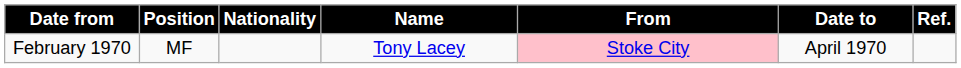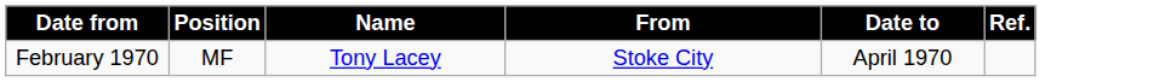- column: Nationality
February 1970 | From: pink background -> no background
